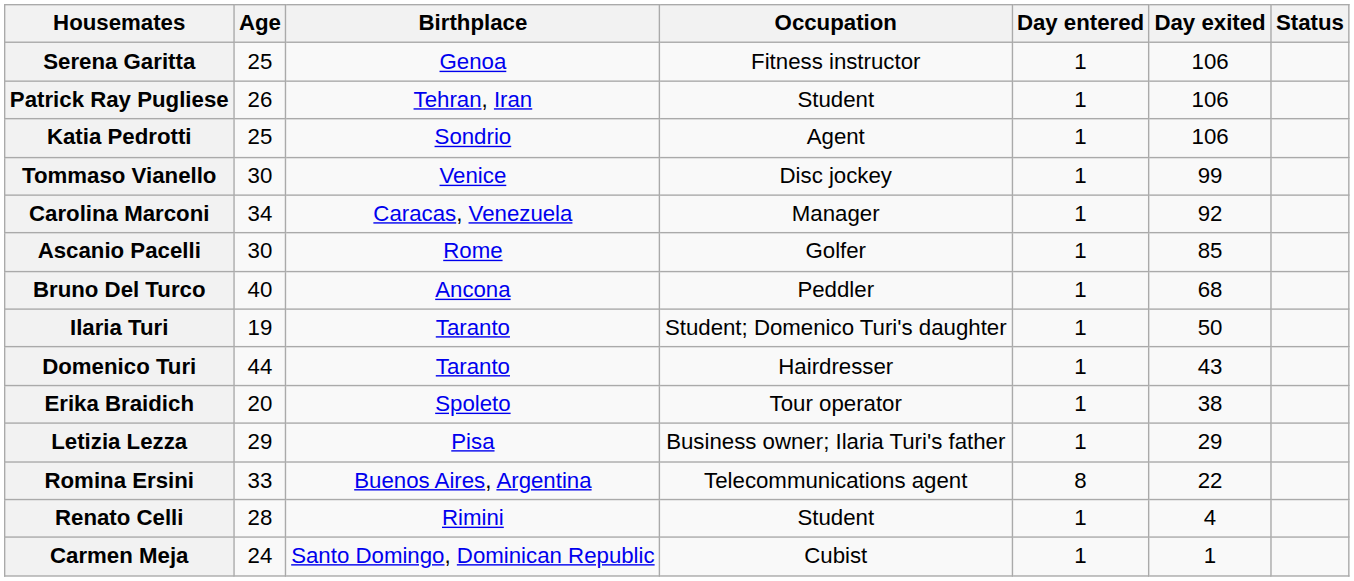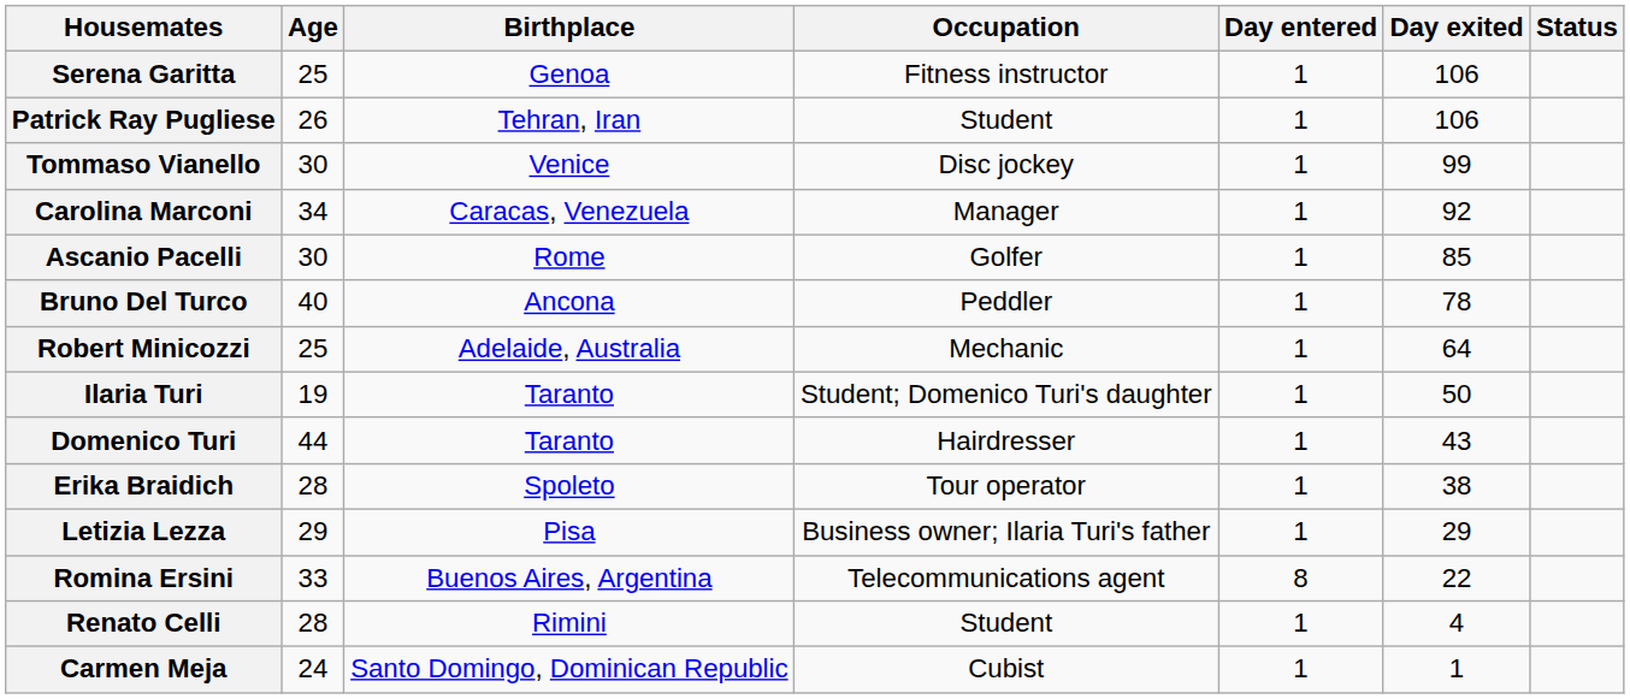- row: Katia Pedrotti | 25 | Sondrio | Agent | 1 | 106
Bruno Del Turco | Day exited: 68 -> 78
+ row: Robert Minicozzi | 25 | Adelaide, Australia | Mechanic | 1 | 64
Erika Braidich | Age: 20 -> 28
